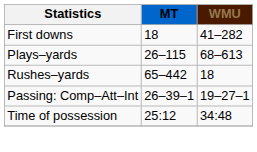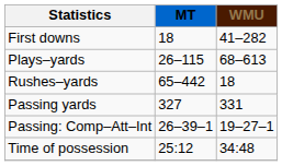+ row: Passing yards | 327 | 331
